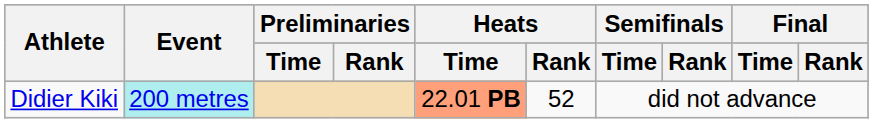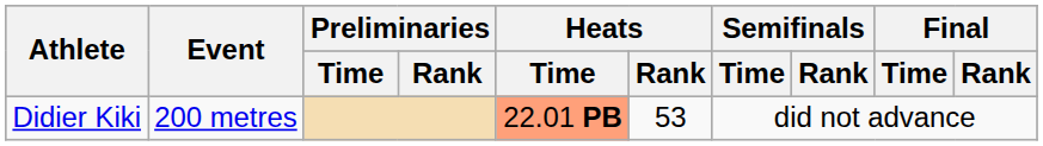Didier Kiki | Event: paleturquoise background -> no background
Didier Kiki | Heats / Rank: 52 -> 53
